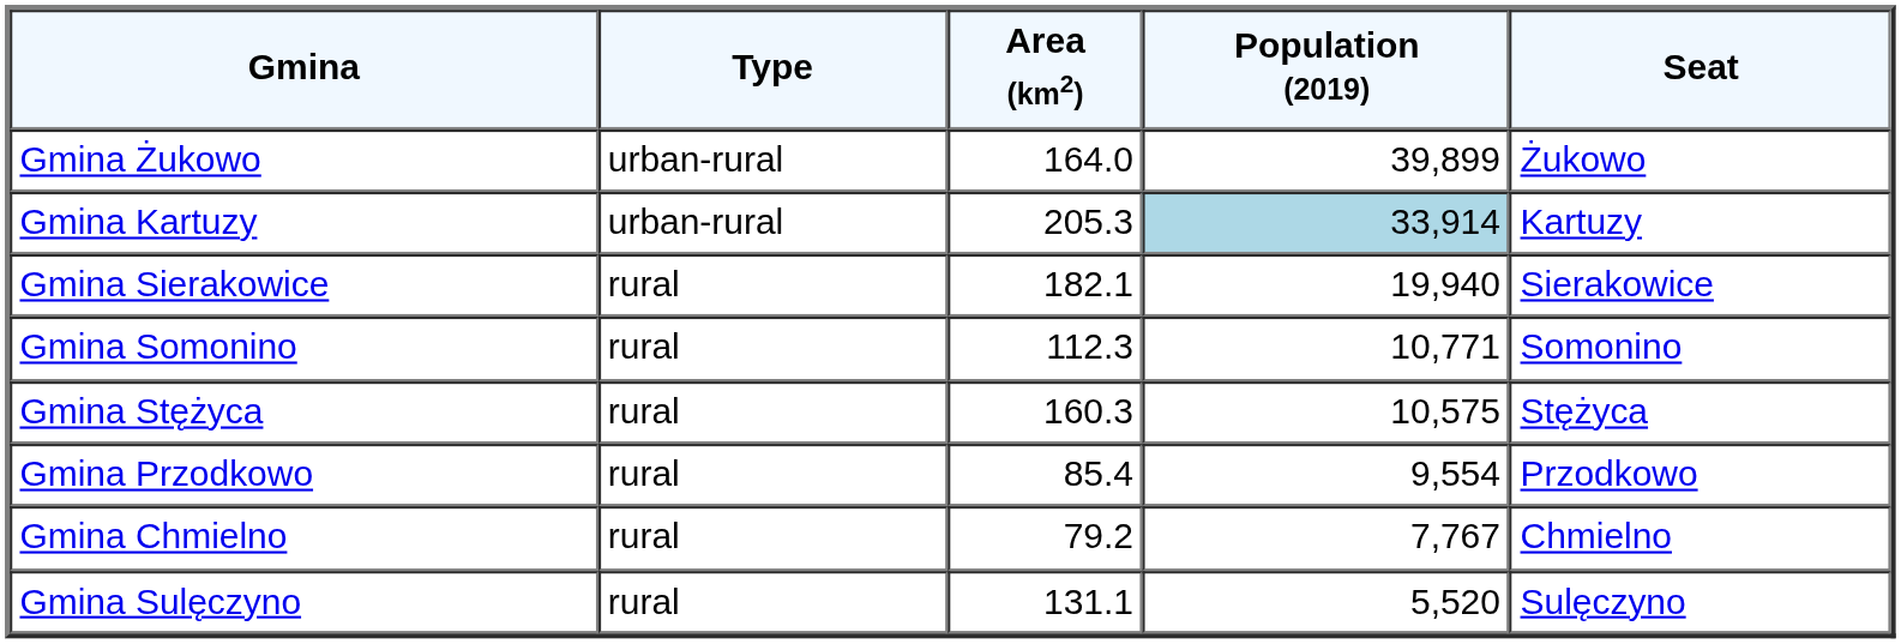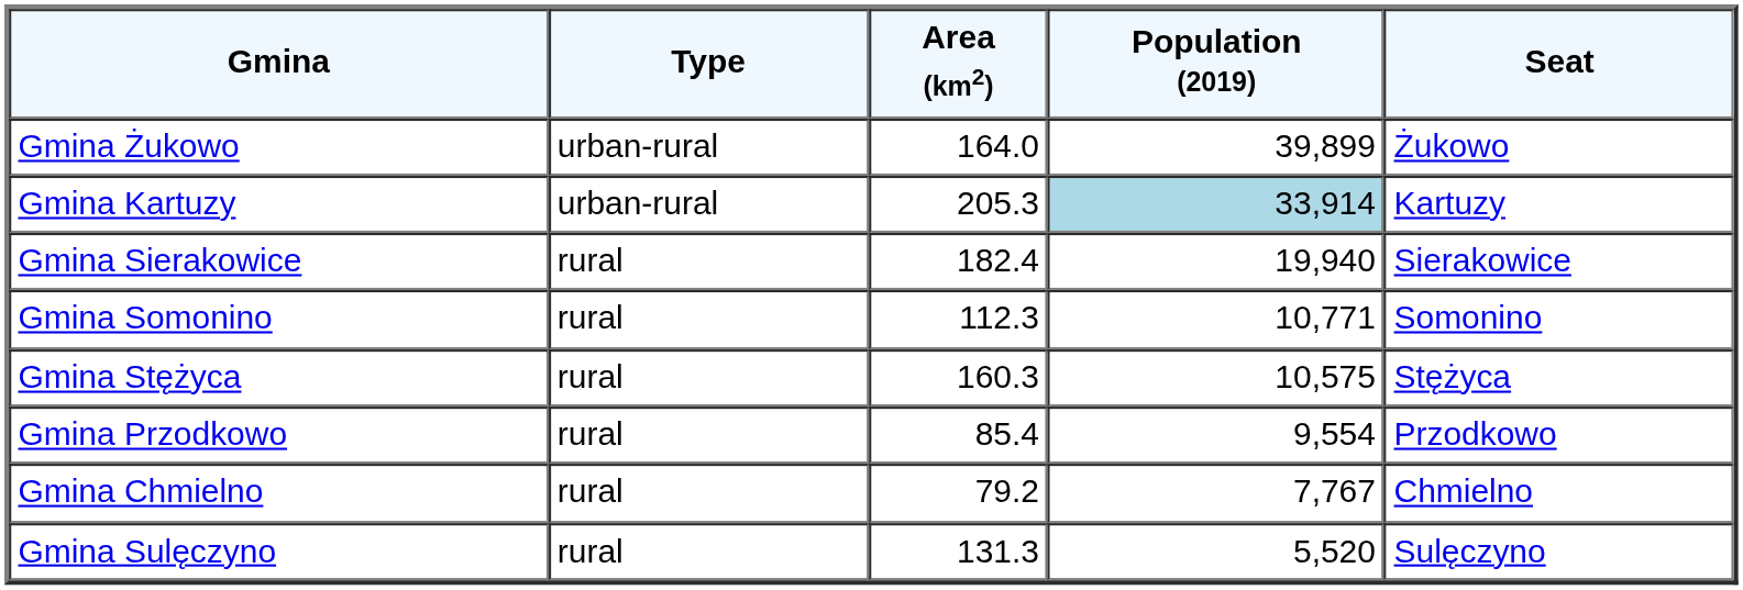Gmina Sierakowice | Area (km2): 182.1 -> 182.4
Gmina Sulęczyno | Area (km2): 131.1 -> 131.3
